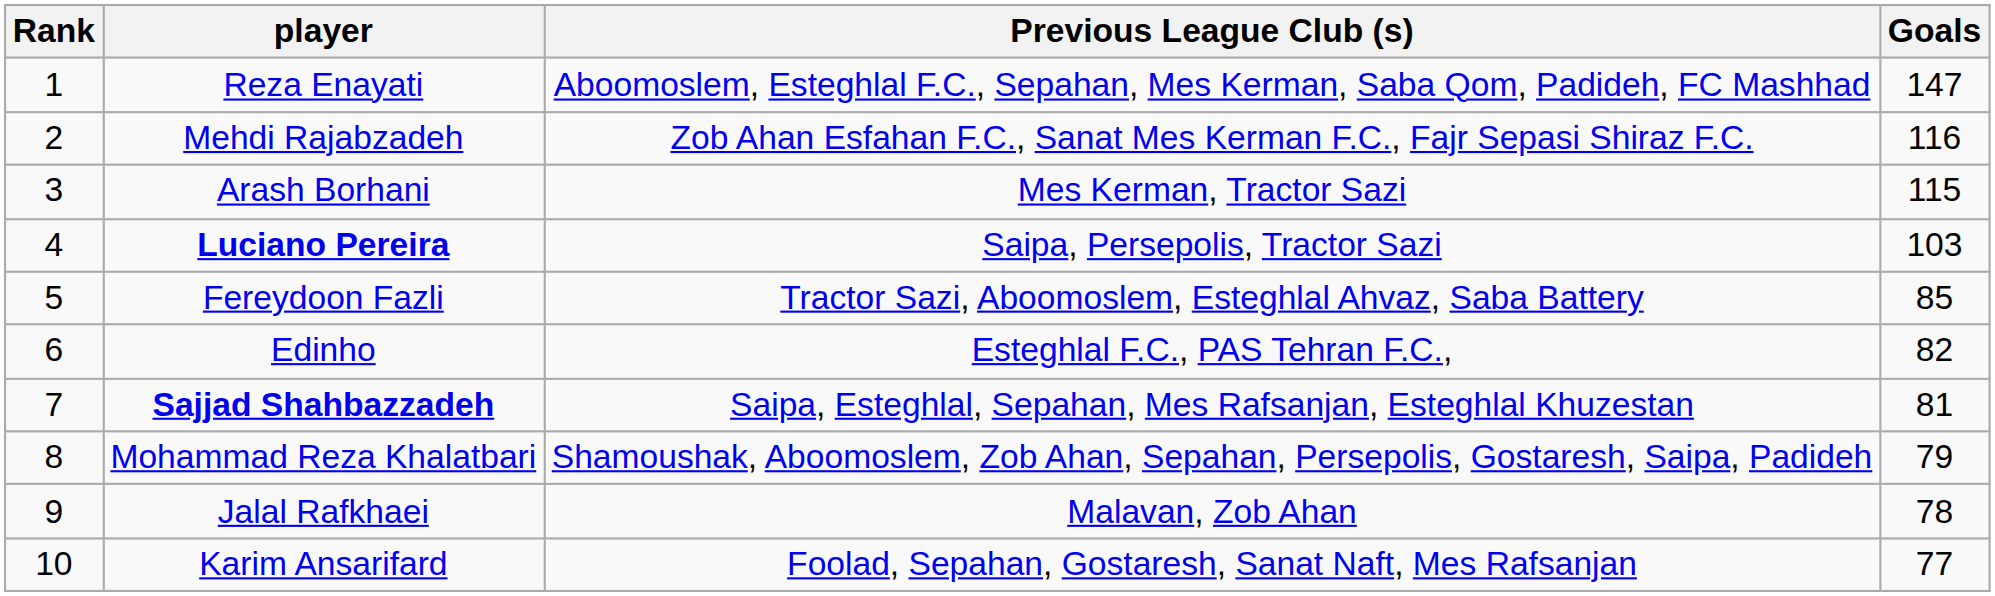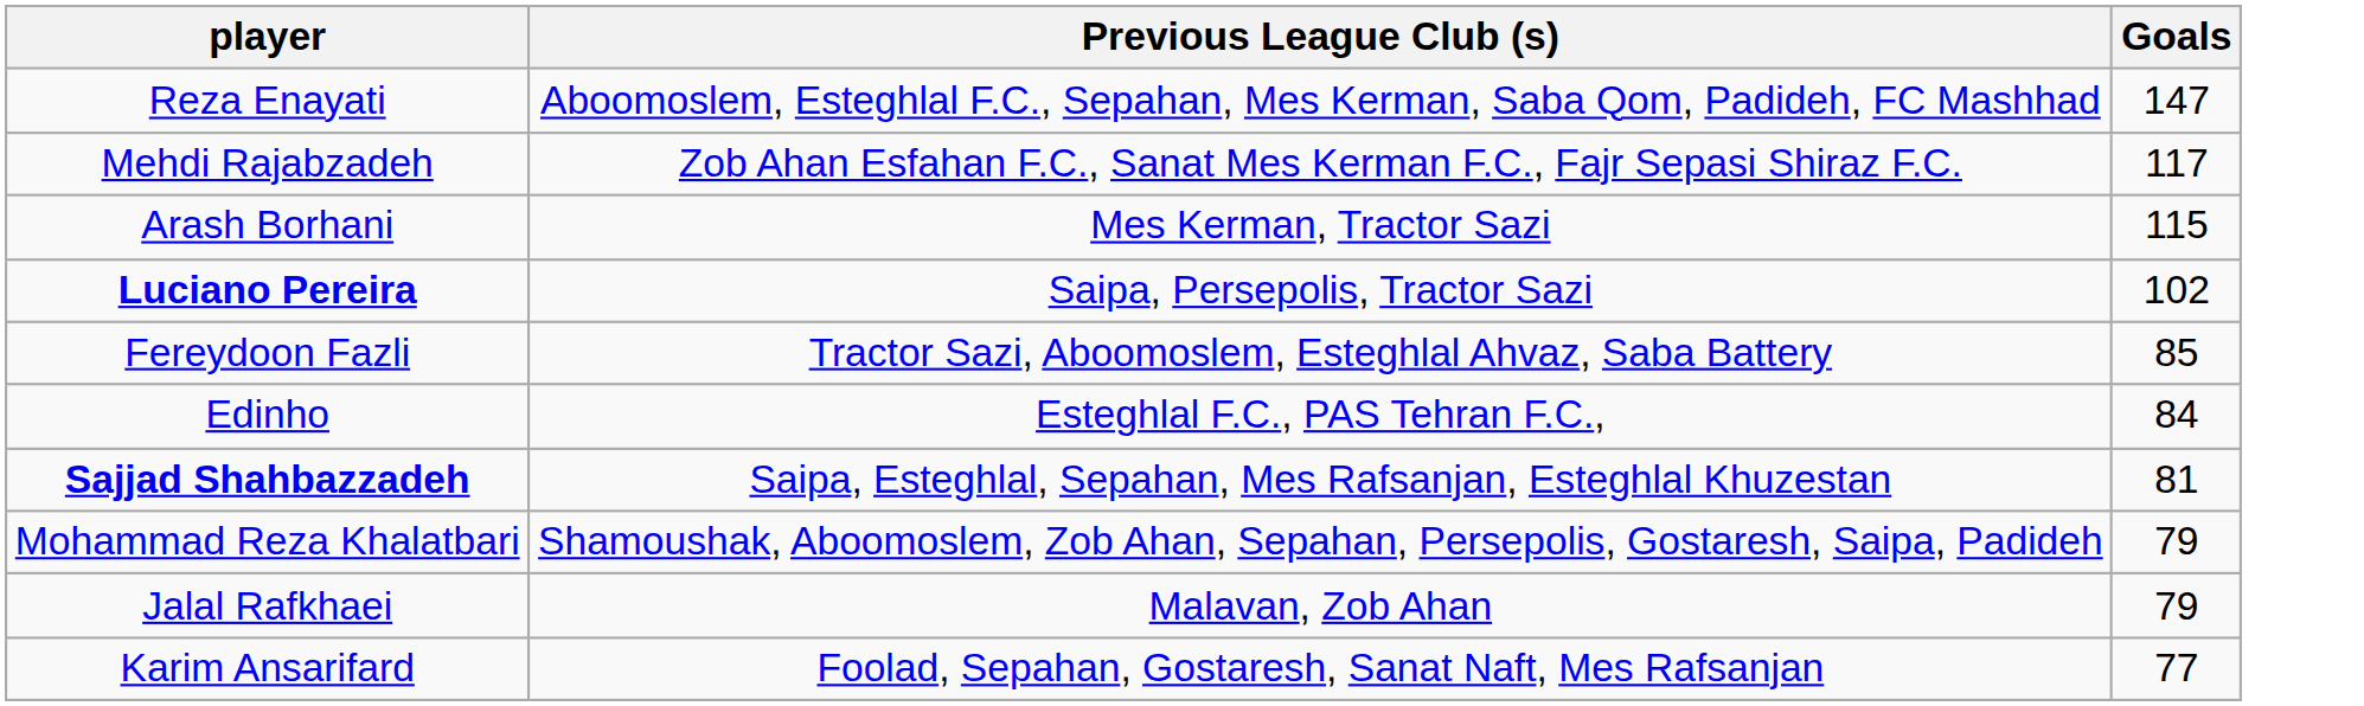- column: Rank | 1 | 2 | 3 | 4 | 5 | 6 | 7 | 8 | 9 | 10
Mehdi Rajabzadeh | Goals: 116 -> 117
Luciano Pereira | Goals: 103 -> 102
Edinho | Goals: 82 -> 84
Jalal Rafkhaei | Goals: 78 -> 79
